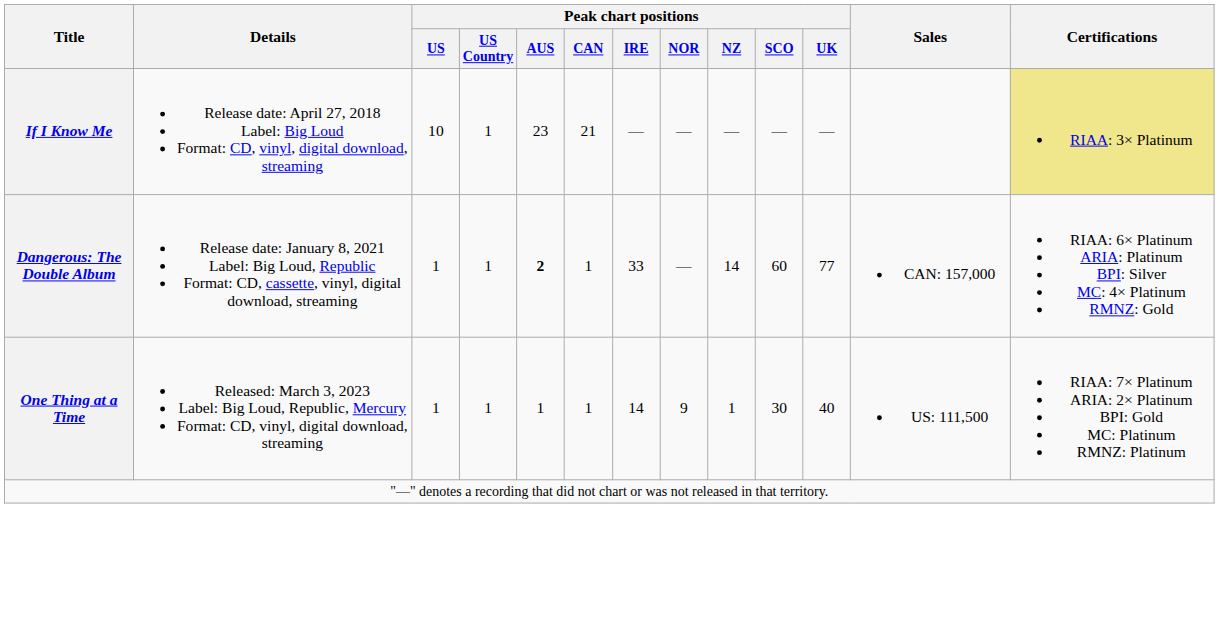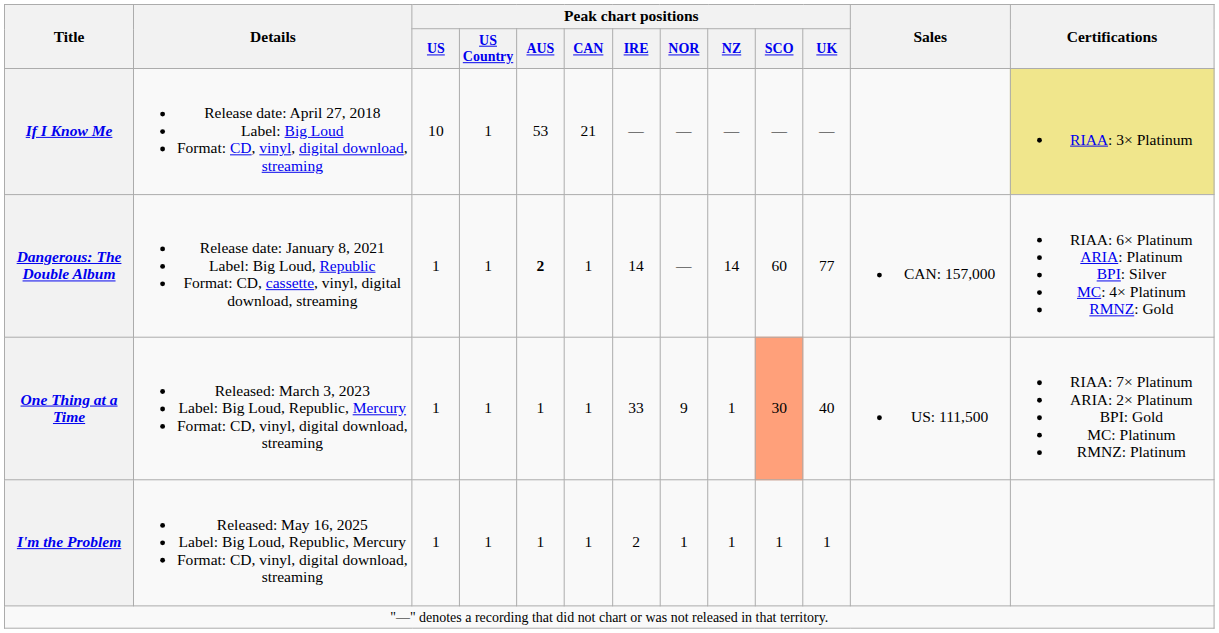If I Know Me | Peak chart positions / AUS: 23 -> 53
Dangerous: The Double Album | Peak chart positions / IRE: 33 -> 14
One Thing at a Time | Peak chart positions / IRE: 14 -> 33
One Thing at a Time | Peak chart positions / SCO: no background -> lightsalmon background
+ row: I'm the Problem | Released: May 16, 2025 Label: Big Loud, Republic, Mercury Format: CD, vinyl, digital download, streaming | 1 | 1 | 1 | 1 | 2 | 1 | 1 | 1 | 1
